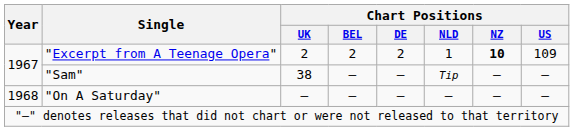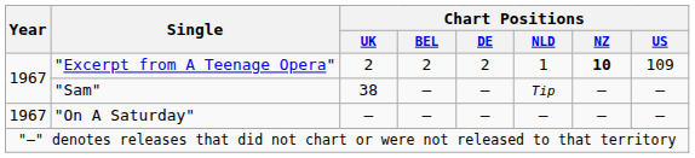"On A Saturday" | Year: 1968 -> 1967
